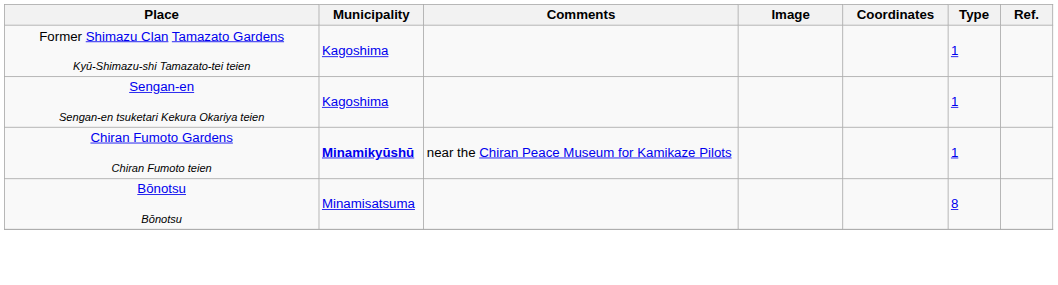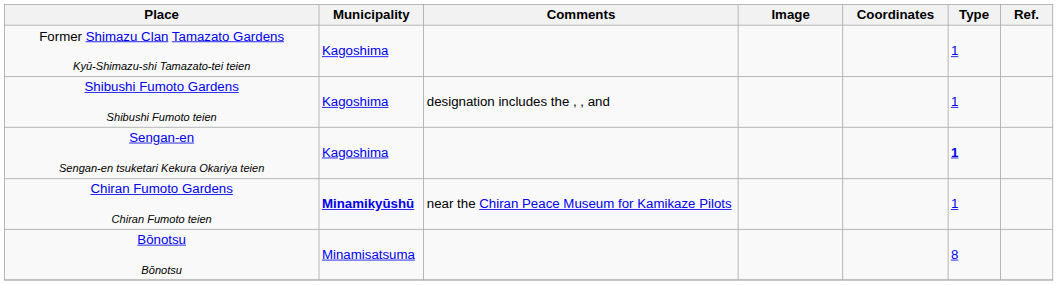+ row: Shibushi Fumoto Gardens Shibushi Fumoto teien | Kagoshima | designation includes the , , and | 1
Sengan-en Sengan-en tsuketari Kekura Okariya teien | Type: normal -> bold
